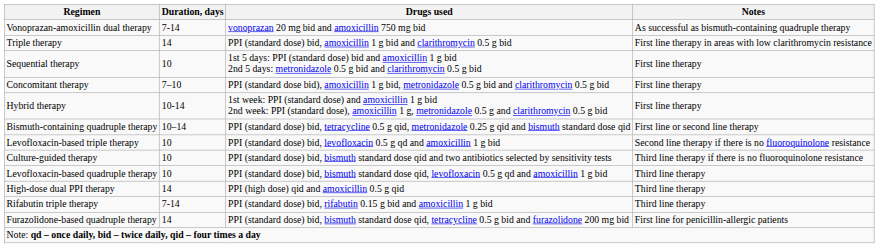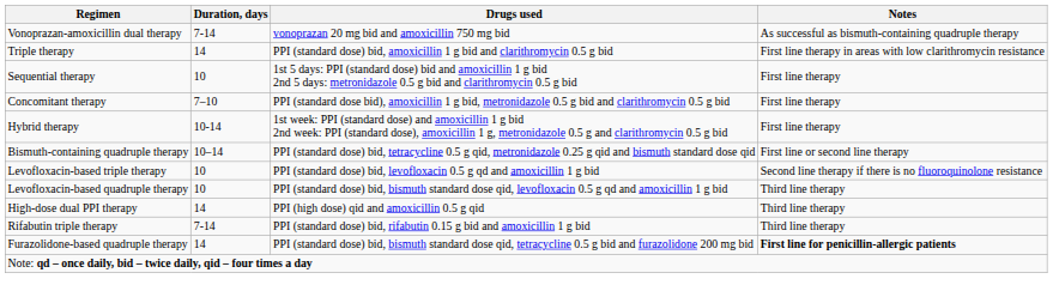- row: Culture-guided therapy | 10 | PPI (standard dose) bid, bismuth standard dose qid and two antibiotics selected by sensitivity tests | Third line therapy if there is no fluoroquinolone resistance
Furazolidone-based quadruple therapy | Notes: normal -> bold
